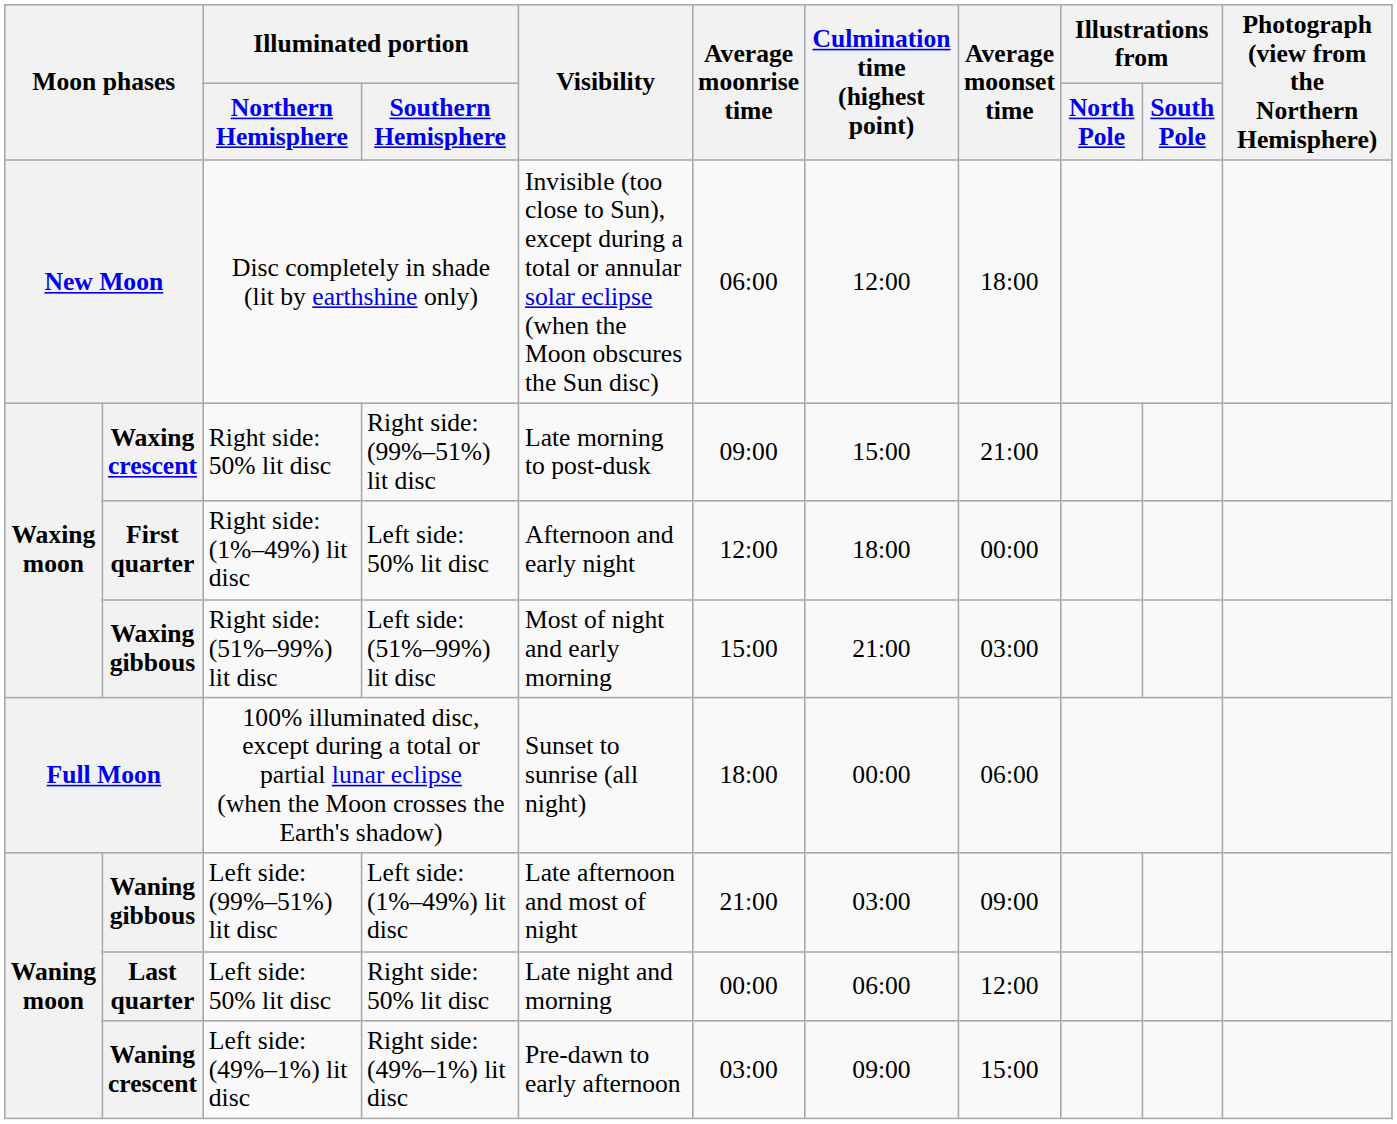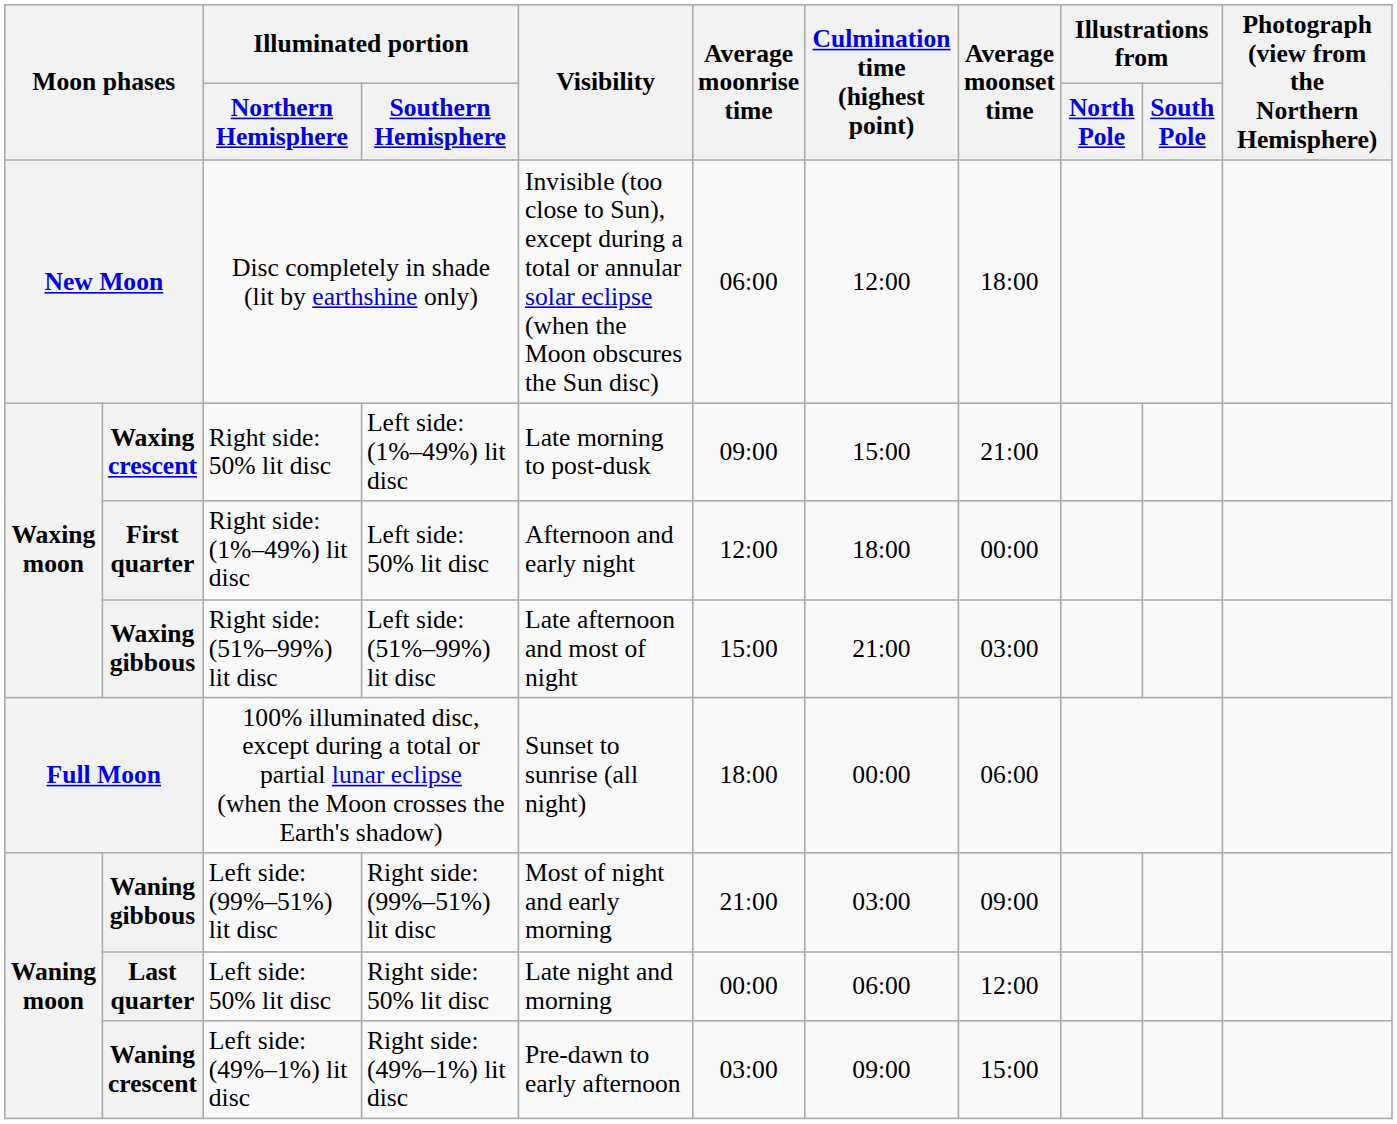Waxing crescent | Illuminated portion / Southern Hemisphere: Right side: (99%–51%) lit disc -> Left side: (1%–49%) lit disc
Waxing gibbous | Visibility: Most of night and early morning -> Late afternoon and most of night
Waning gibbous | Illuminated portion / Southern Hemisphere: Left side: (1%–49%) lit disc -> Right side: (99%–51%) lit disc
Waning gibbous | Visibility: Late afternoon and most of night -> Most of night and early morning
